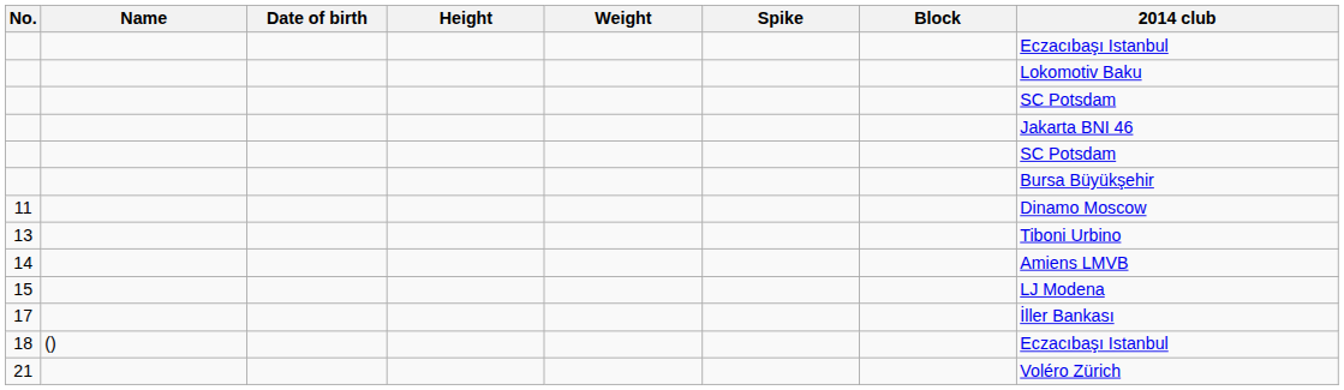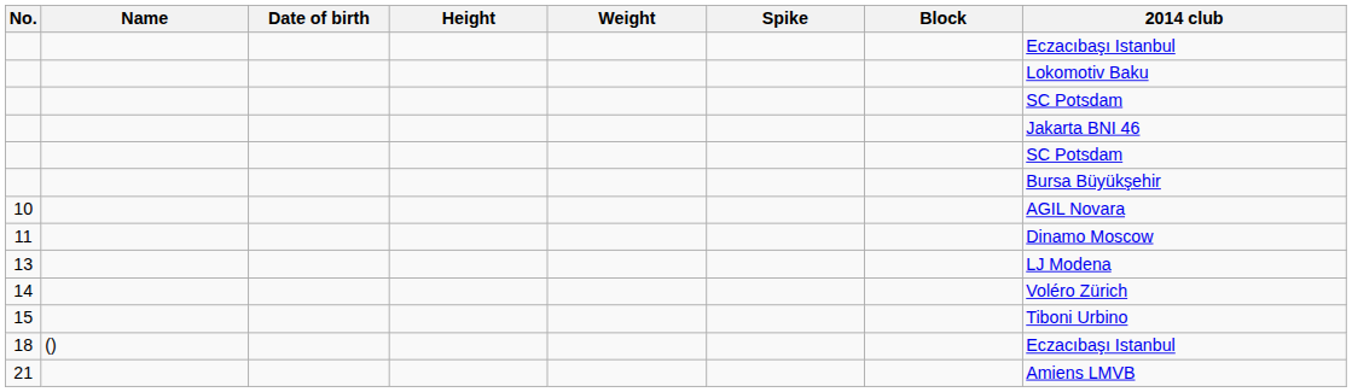+ row: 10 | AGIL Novara
13 | 2014 club: Tiboni Urbino -> LJ Modena
14 | 2014 club: Amiens LMVB -> Voléro Zürich
15 | 2014 club: LJ Modena -> Tiboni Urbino
- row: 17 | İller Bankası
21 | 2014 club: Voléro Zürich -> Amiens LMVB
